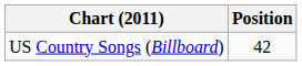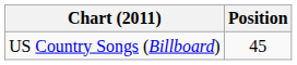US Country Songs (Billboard) | Position: 42 -> 45
